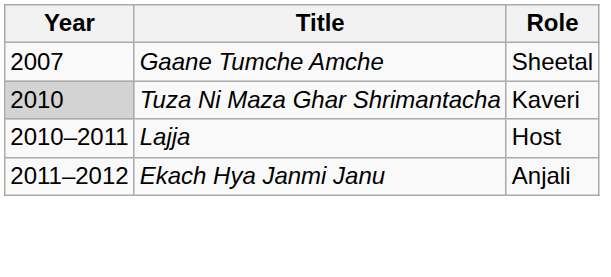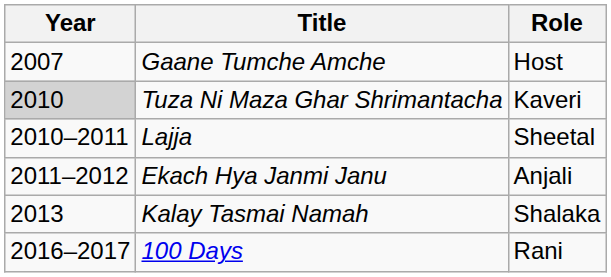Gaane Tumche Amche | Role: Sheetal -> Host
Lajja | Role: Host -> Sheetal
+ row: 2013 | Kalay Tasmai Namah | Shalaka
+ row: 2016–2017 | 100 Days | Rani
